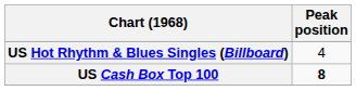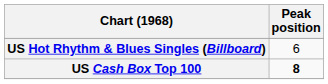US Hot Rhythm & Blues Singles (Billboard) | Peak position: 4 -> 6
